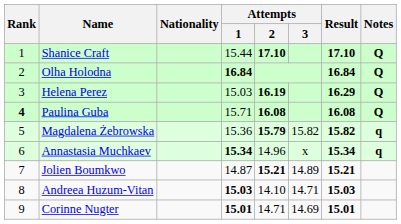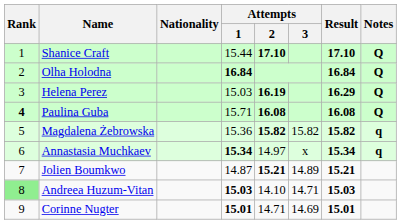Magdalena Żebrowska | Attempts / 2: 15.79 -> 15.82
Annastasia Muchkaev | Attempts / 2: 14.96 -> 14.97
Andreea Huzum-Vitan | Rank: no background -> lightgreen background
